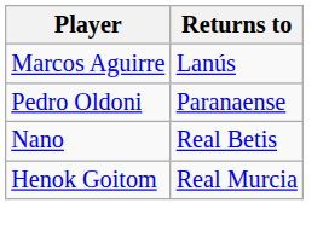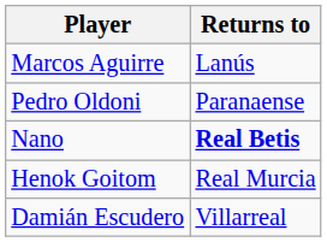Nano | Returns to: normal -> bold
+ row: Damián Escudero | Villarreal
